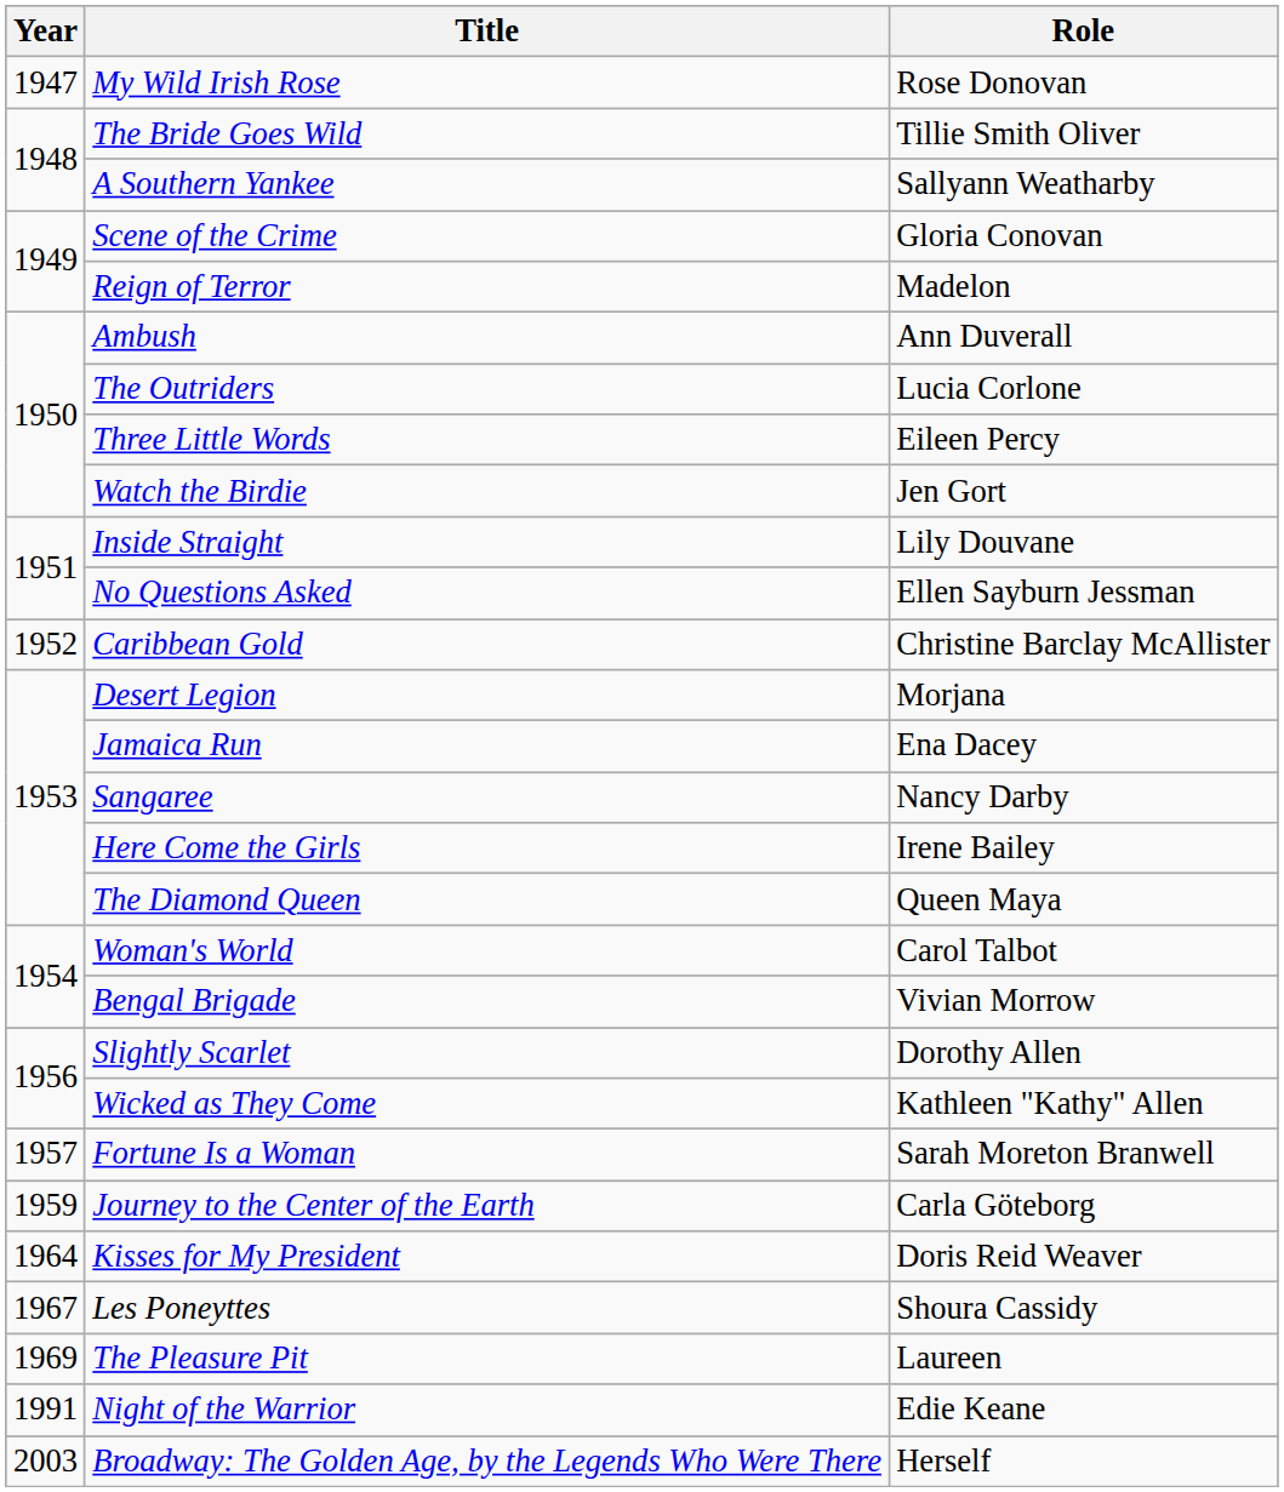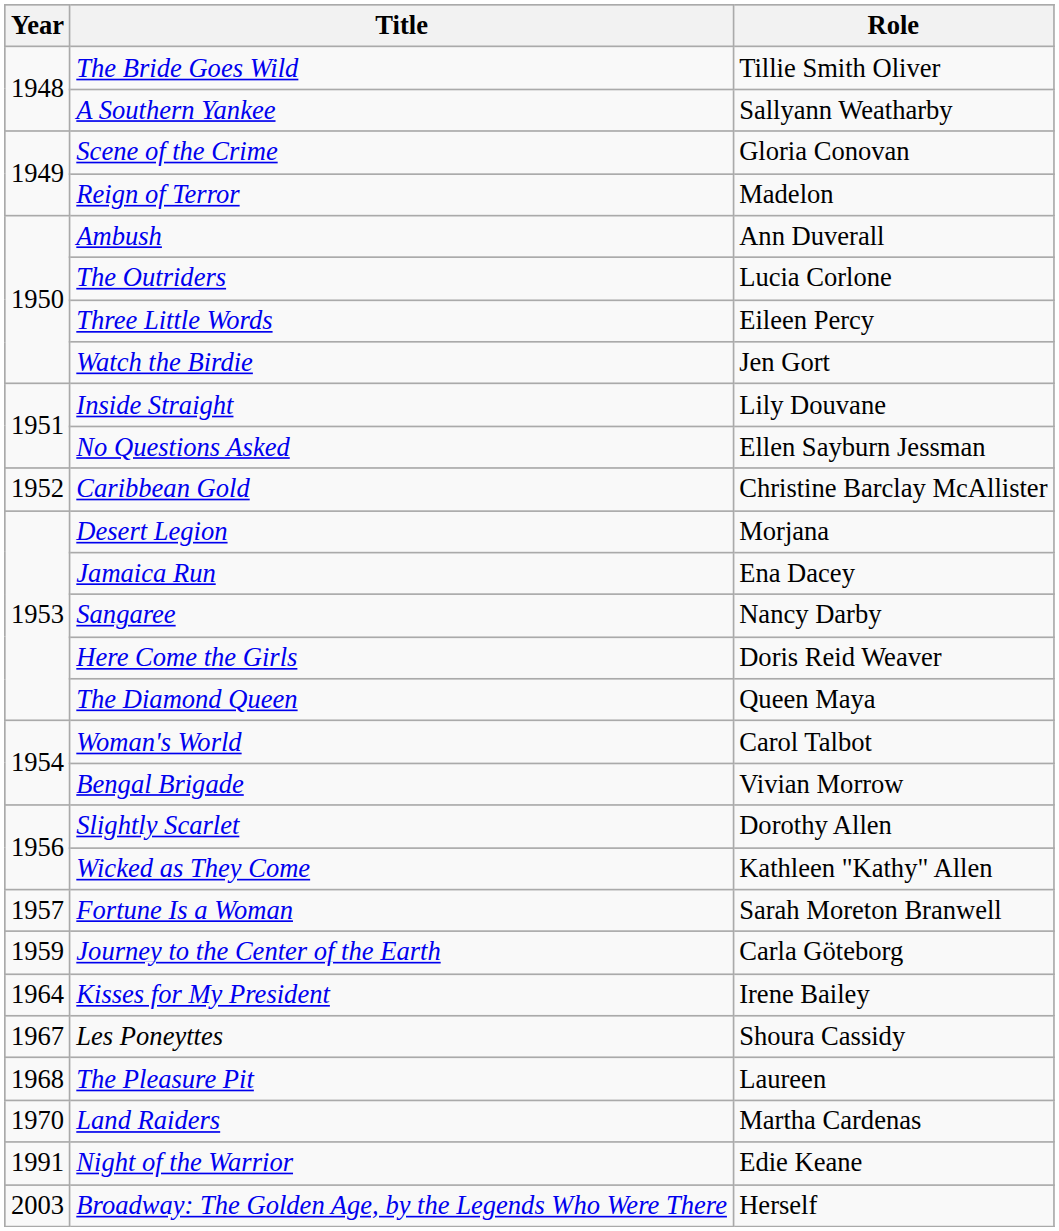- row: 1947 | My Wild Irish Rose | Rose Donovan
Here Come the Girls | Role: Irene Bailey -> Doris Reid Weaver
Kisses for My President | Role: Doris Reid Weaver -> Irene Bailey
The Pleasure Pit | Year: 1969 -> 1968
+ row: 1970 | Land Raiders | Martha Cardenas
